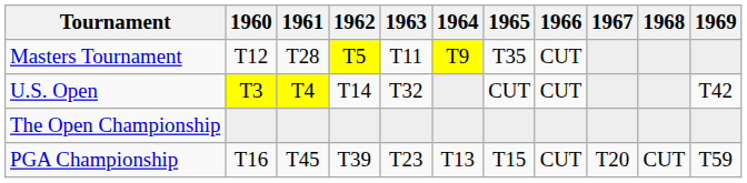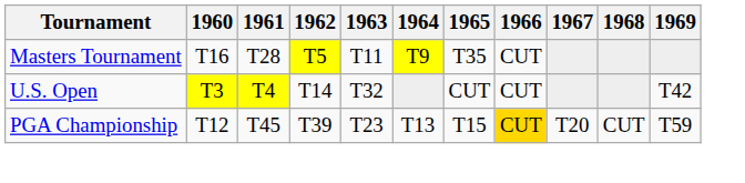Masters Tournament | 1960: T12 -> T16
- row: The Open Championship
PGA Championship | 1960: T16 -> T12
PGA Championship | 1966: no background -> gold background
